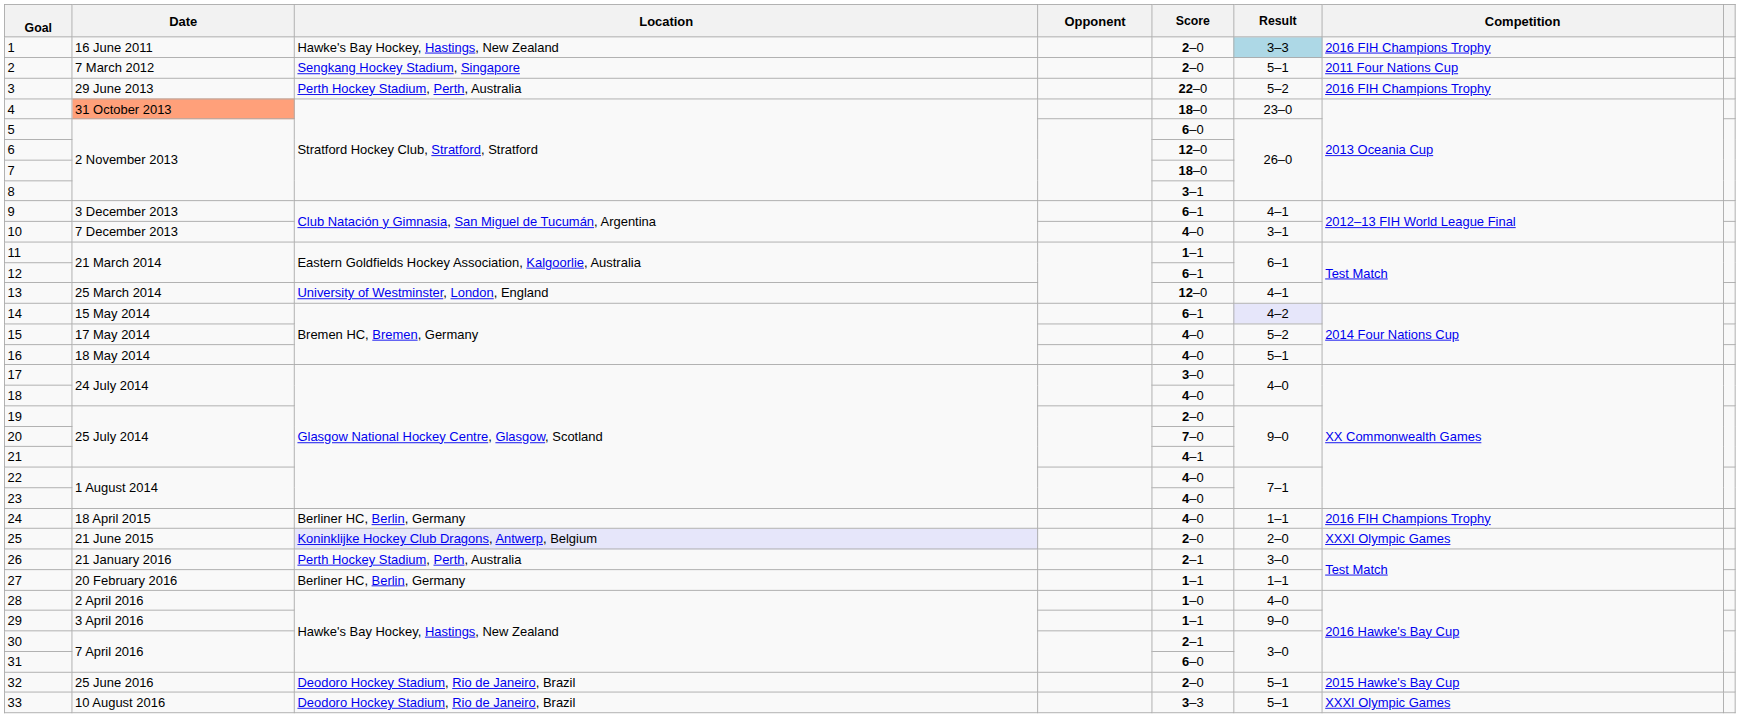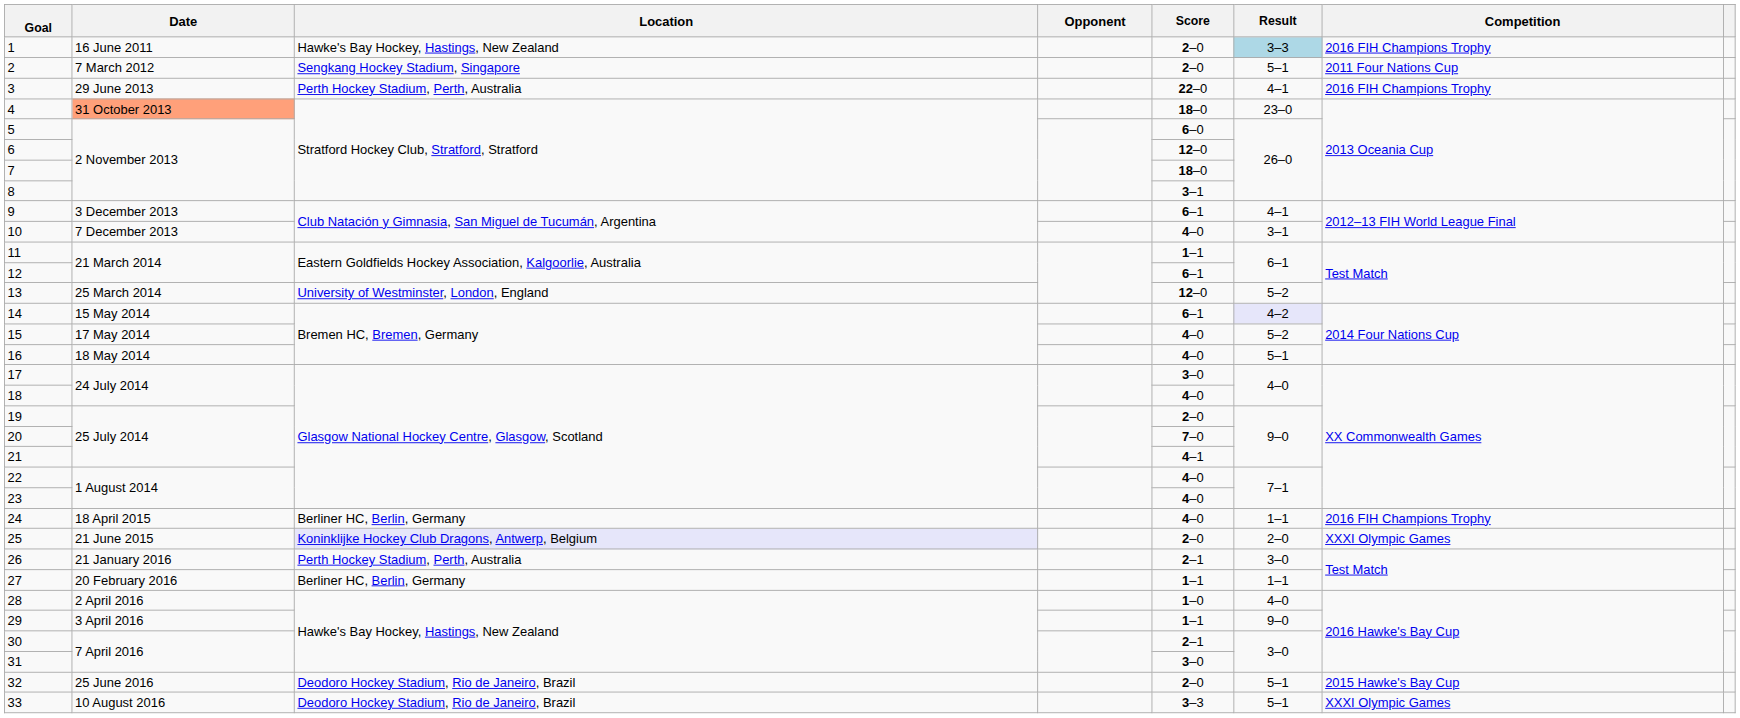3 | Result: 5–2 -> 4–1
13 | Result: 4–1 -> 5–2
31 | Score: 6–0 -> 3–0
